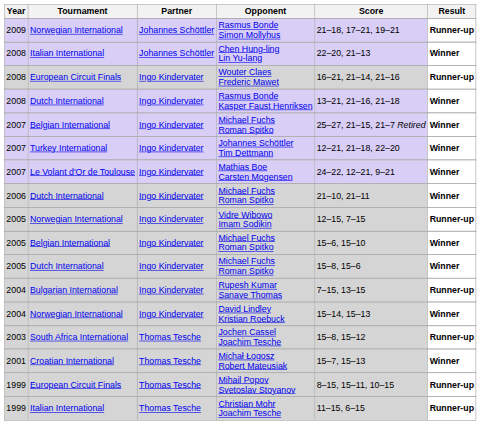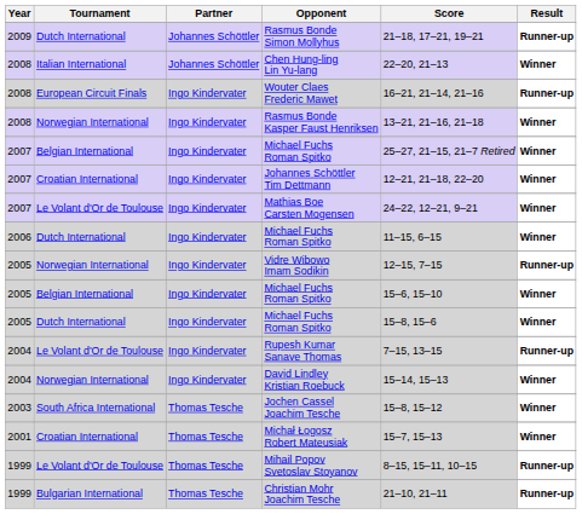Rasmus Bonde Simon Mollyhus | Tournament: Norwegian International -> Dutch International
Rasmus Bonde Kasper Faust Henriksen | Tournament: Dutch International -> Norwegian International
Johannes Schöttler Tim Dettmann | Tournament: Turkey International -> Croatian International
2006 / Michael Fuchs Roman Spitko | Score: 21–10, 21–11 -> 11–15, 6–15
Rupesh Kumar Sanave Thomas | Tournament: Bulgarian International -> Le Volant d'Or de Toulouse
Jochen Cassel Joachim Tesche | Result: Runner-up -> Winner
Mihail Popov Svetoslav Stoyanov | Tournament: European Circuit Finals -> Le Volant d'Or de Toulouse
Christian Mohr Joachim Tesche | Tournament: Italian International -> Bulgarian International
Christian Mohr Joachim Tesche | Score: 11–15, 6–15 -> 21–10, 21–11
